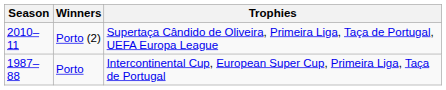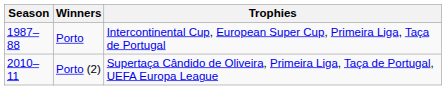rows swapped: Porto <-> Porto (2)
